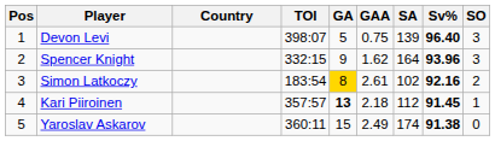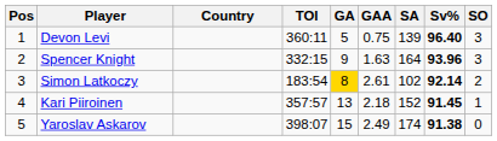Devon Levi | TOI: 398:07 -> 360:11
Spencer Knight | GAA: 1.62 -> 1.63
Simon Latkoczy | Sv%: 92.16 -> 92.14
Kari Piiroinen | GA: bold -> normal
Kari Piiroinen | SA: 112 -> 152
Yaroslav Askarov | TOI: 360:11 -> 398:07
